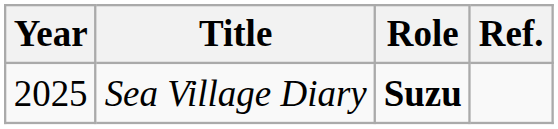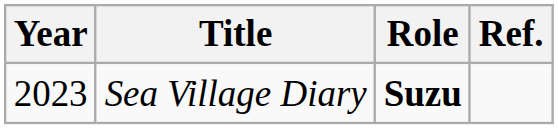Sea Village Diary | Year: 2025 -> 2023
